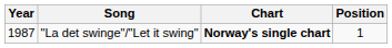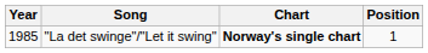"La det swinge"/"Let it swing" | Year: 1987 -> 1985
